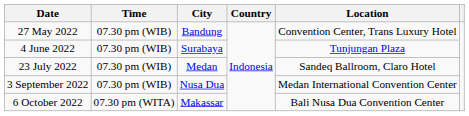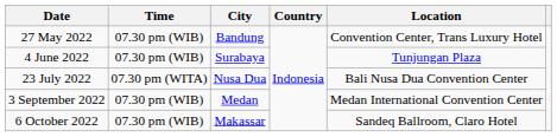23 July 2022 | Time: 07.30 pm (WIB) -> 07.30 pm (WITA)
23 July 2022 | City: Medan -> Nusa Dua
23 July 2022 | Location: Sandeq Ballroom, Claro Hotel -> Bali Nusa Dua Convention Center
3 September 2022 | City: Nusa Dua -> Medan
6 October 2022 | Time: 07.30 pm (WITA) -> 07.30 pm (WIB)
6 October 2022 | Location: Bali Nusa Dua Convention Center -> Sandeq Ballroom, Claro Hotel
